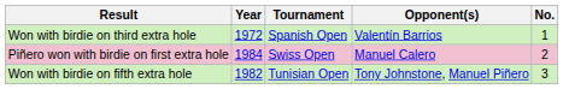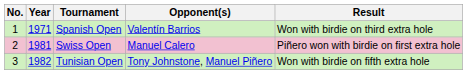columns swapped: No. <-> Result
Spanish Open | Year: 1972 -> 1971
Swiss Open | Year: 1984 -> 1981
